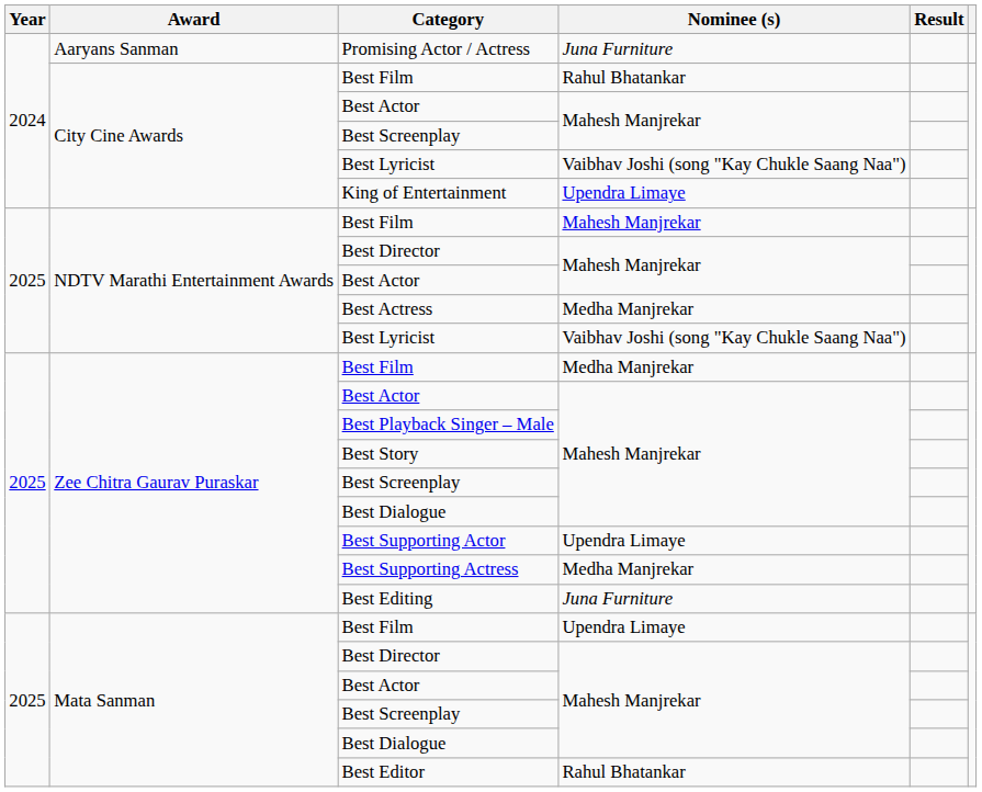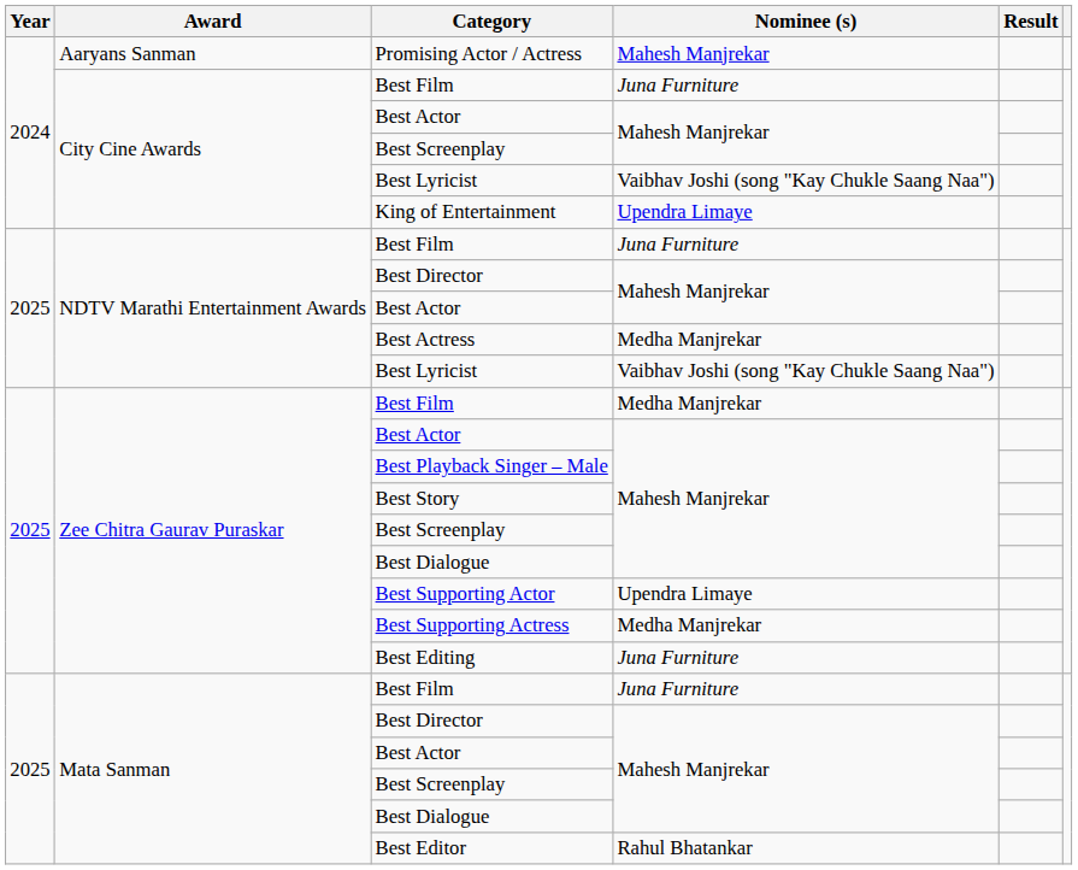Promising Actor / Actress | Nominee (s): Juna Furniture -> Mahesh Manjrekar
City Cine Awards / Best Film | Nominee (s): Rahul Bhatankar -> Juna Furniture
NDTV Marathi Entertainment Awards / Best Film | Nominee (s): Mahesh Manjrekar -> Juna Furniture
Mata Sanman / Best Film | Nominee (s): Upendra Limaye -> Juna Furniture
